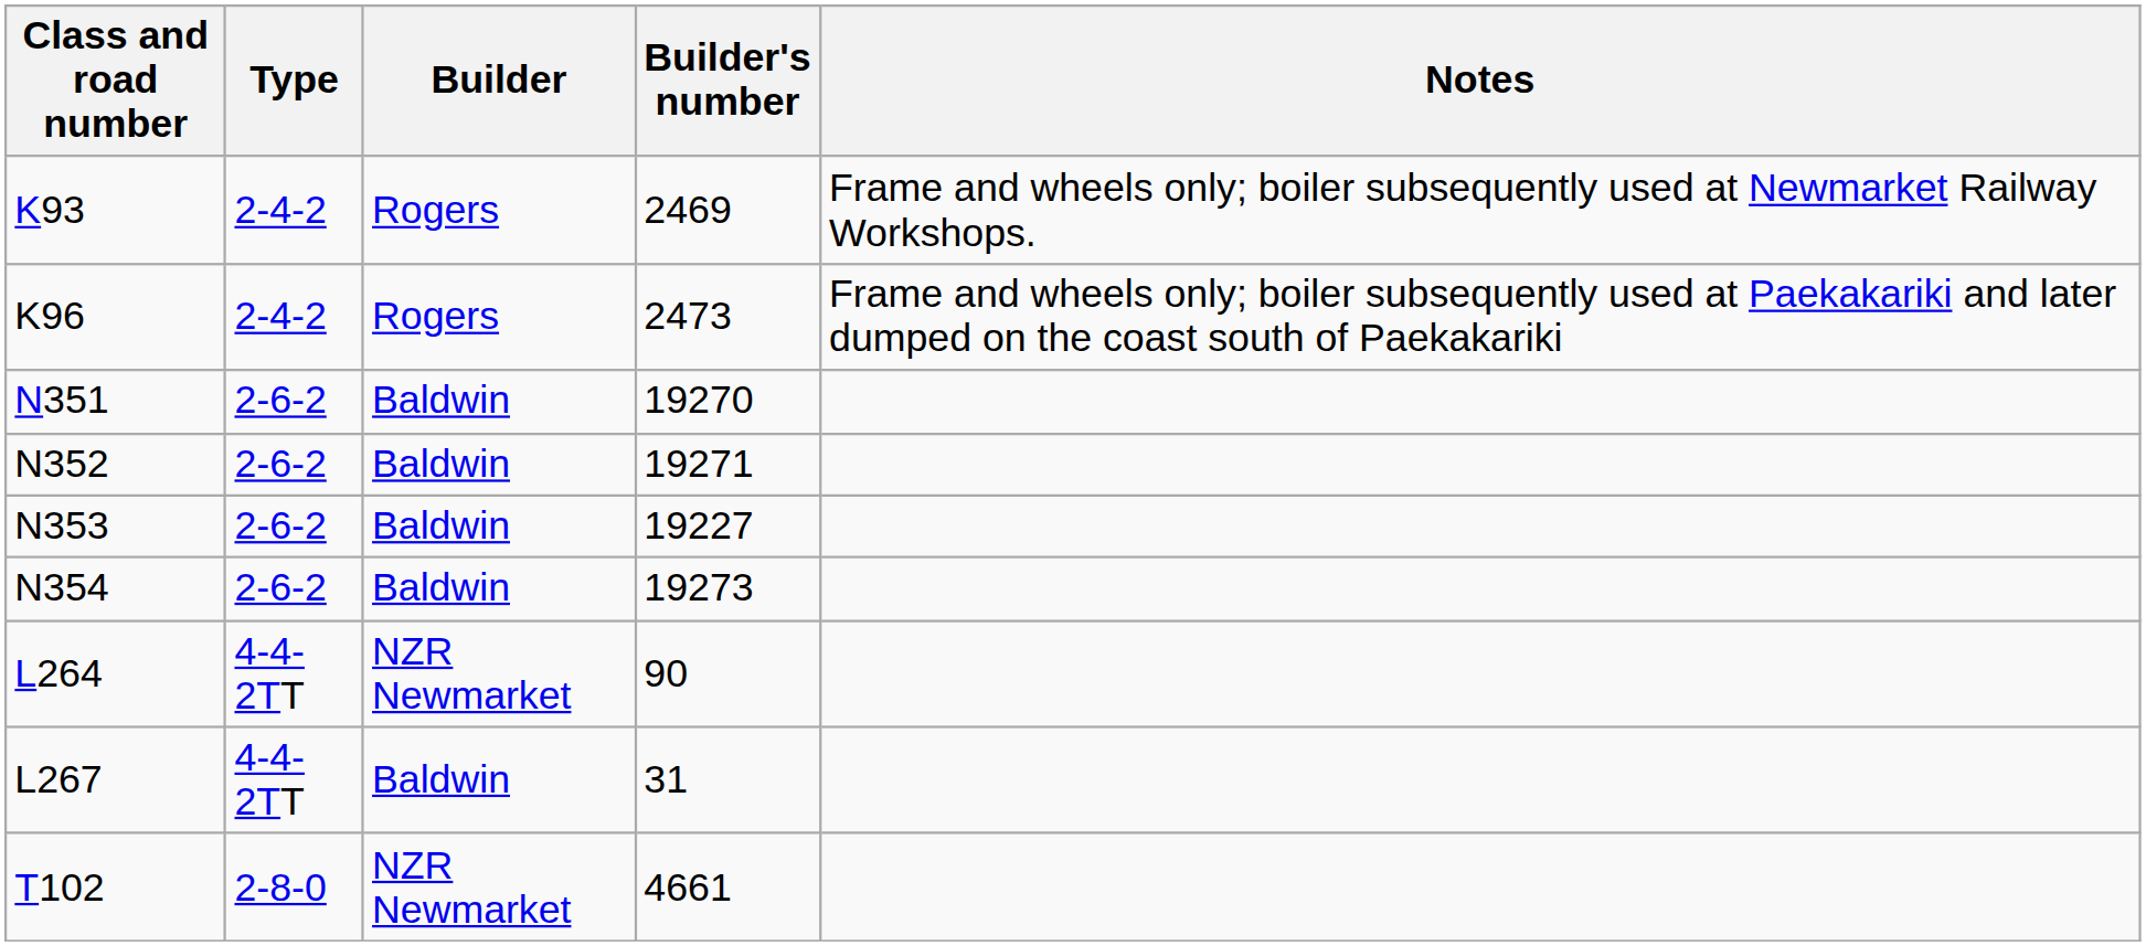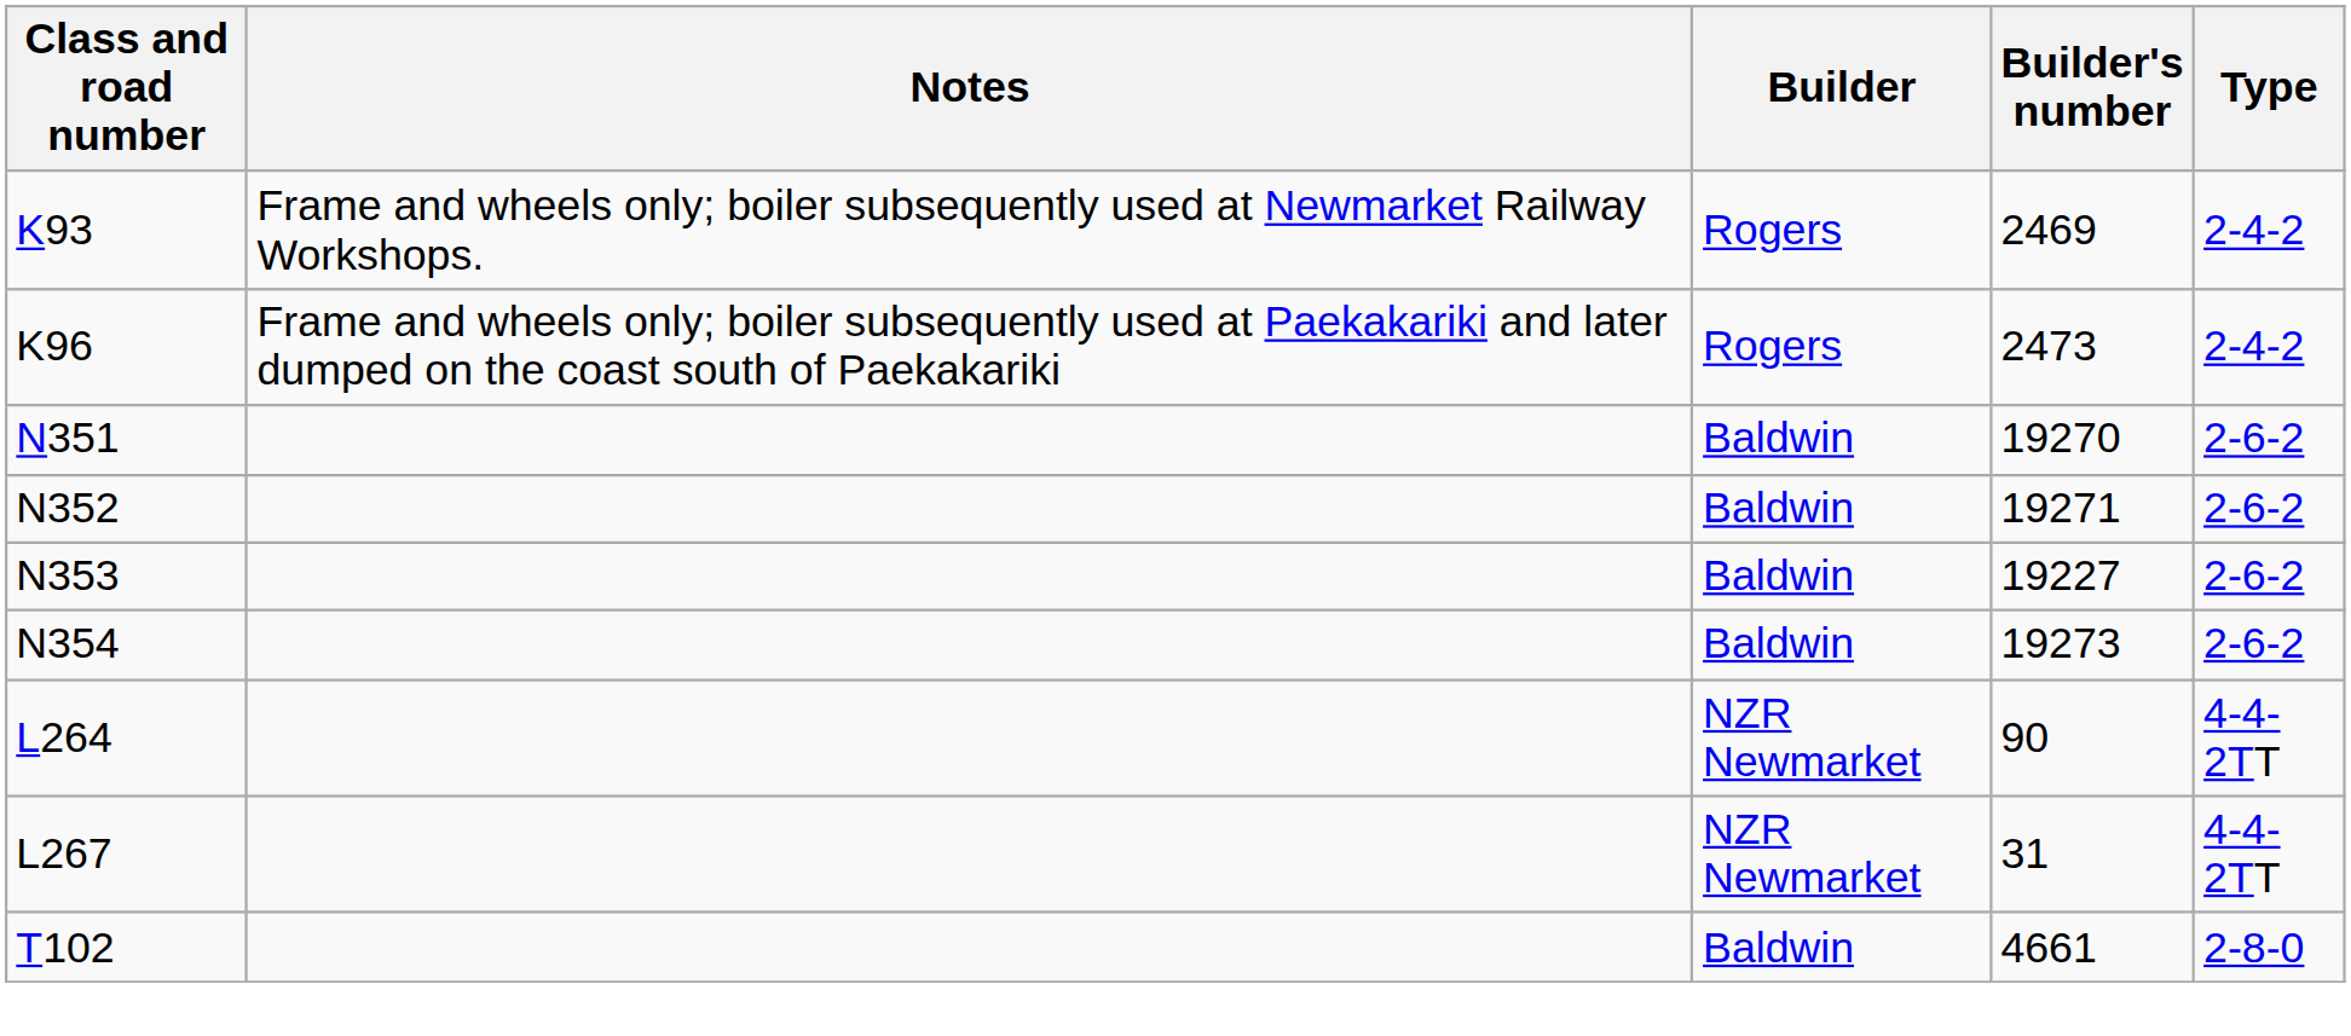columns swapped: Type <-> Notes
L267 | Builder: Baldwin -> NZR Newmarket
T102 | Builder: NZR Newmarket -> Baldwin
